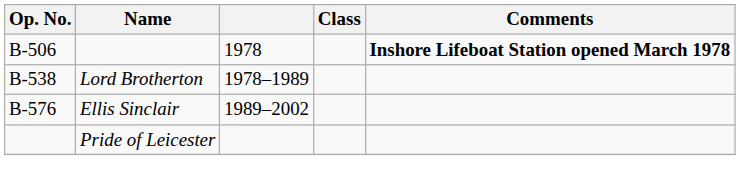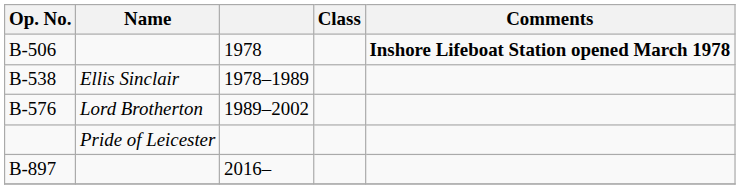B-538 | Name: Lord Brotherton -> Ellis Sinclair
B-576 | Name: Ellis Sinclair -> Lord Brotherton
+ row: B-897 | 2016–
